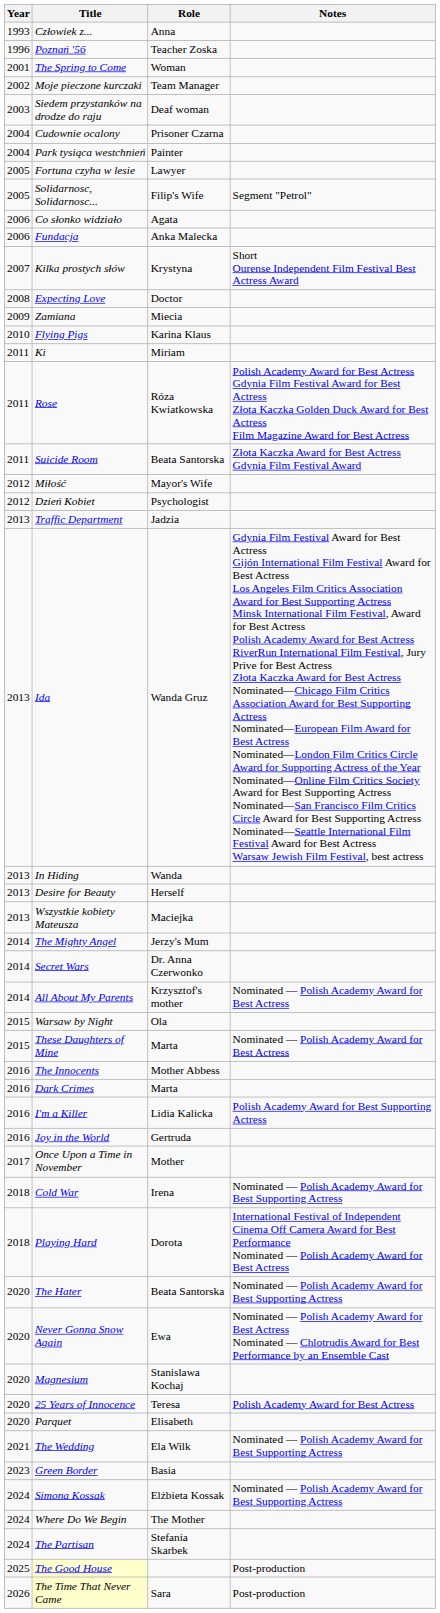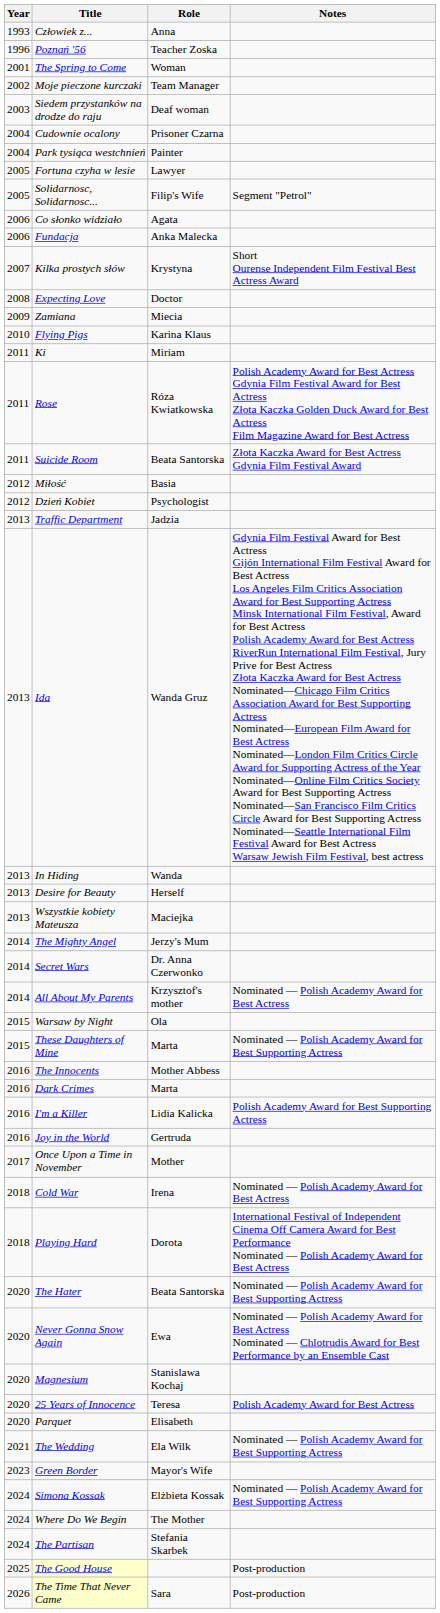Miłość | Role: Mayor's Wife -> Basia
These Daughters of Mine | Notes: Nominated — Polish Academy Award for Best Actress -> Nominated — Polish Academy Award for Best Supporting Actress
Cold War | Notes: Nominated — Polish Academy Award for Best Supporting Actress -> Nominated — Polish Academy Award for Best Actress
Green Border | Role: Basia -> Mayor's Wife
